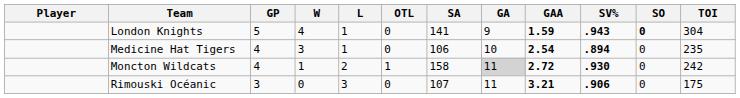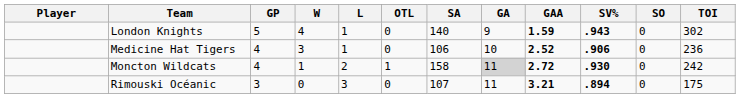London Knights | SA: 141 -> 140
London Knights | SO: bold -> normal
London Knights | TOI: 304 -> 302
Medicine Hat Tigers | GAA: 2.54 -> 2.52
Medicine Hat Tigers | SV%: .894 -> .906
Medicine Hat Tigers | TOI: 235 -> 236
Rimouski Océanic | SV%: .906 -> .894
